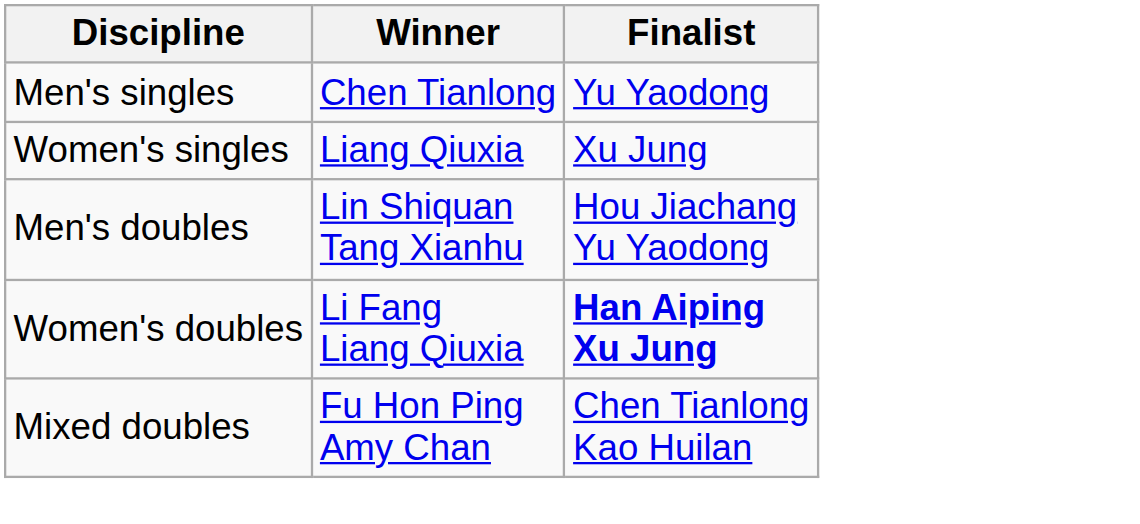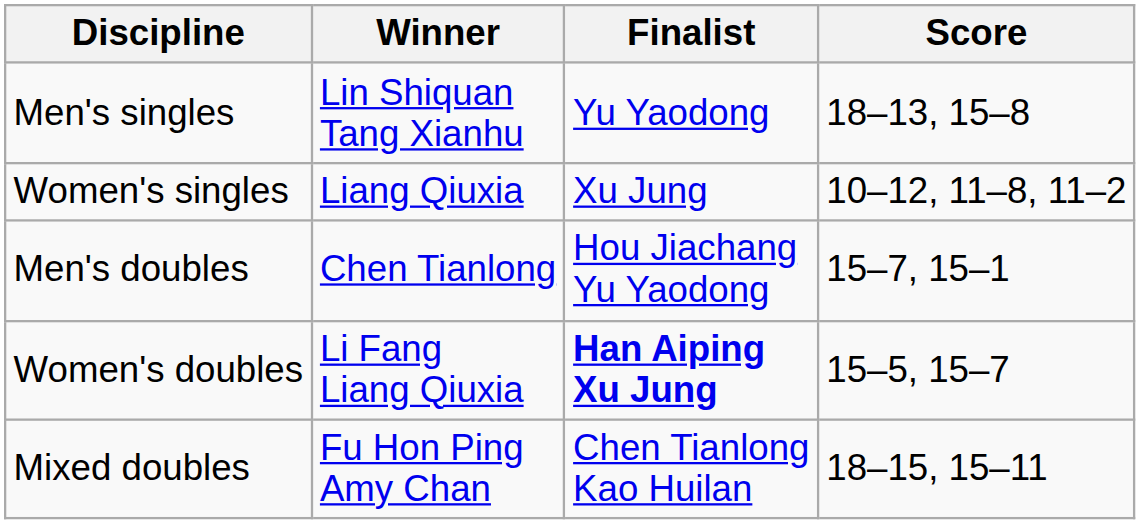+ column: Score | 18–13, 15–8 | 10–12, 11–8, 11–2 | 15–7, 15–1 | 15–5, 15–7 | 18–15, 15–11
Men's singles | Winner: Chen Tianlong -> Lin Shiquan Tang Xianhu
Men's doubles | Winner: Lin Shiquan Tang Xianhu -> Chen Tianlong
